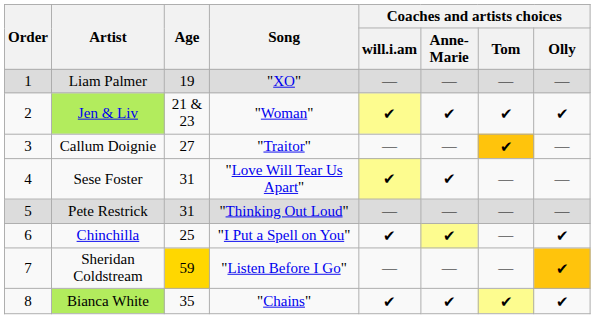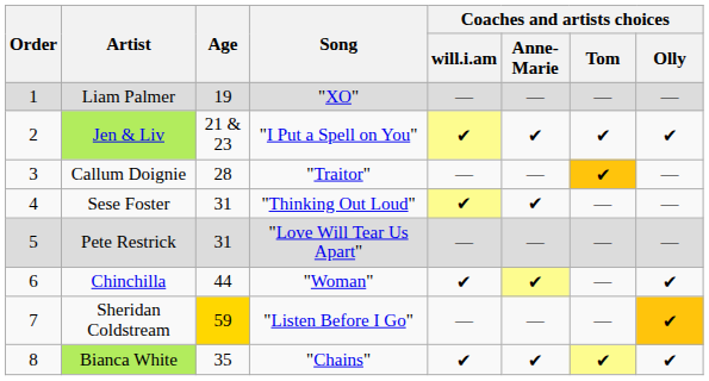Jen & Liv | Song: "Woman" -> "I Put a Spell on You"
Callum Doignie | Age: 27 -> 28
Sese Foster | Song: "Love Will Tear Us Apart" -> "Thinking Out Loud"
Pete Restrick | Song: "Thinking Out Loud" -> "Love Will Tear Us Apart"
Chinchilla | Age: 25 -> 44
Chinchilla | Song: "I Put a Spell on You" -> "Woman"
